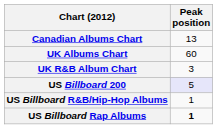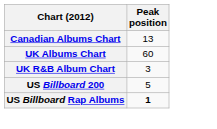US Billboard 200 | Peak position: lavender background -> no background
- row: US Billboard R&B/Hip-Hop Albums | 1
